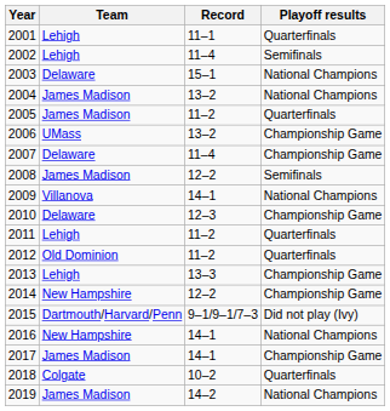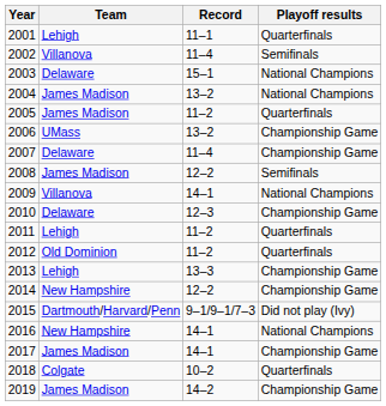2002 | Team: Lehigh -> Villanova
2019 | Playoff results: National Champions -> Championship Game
